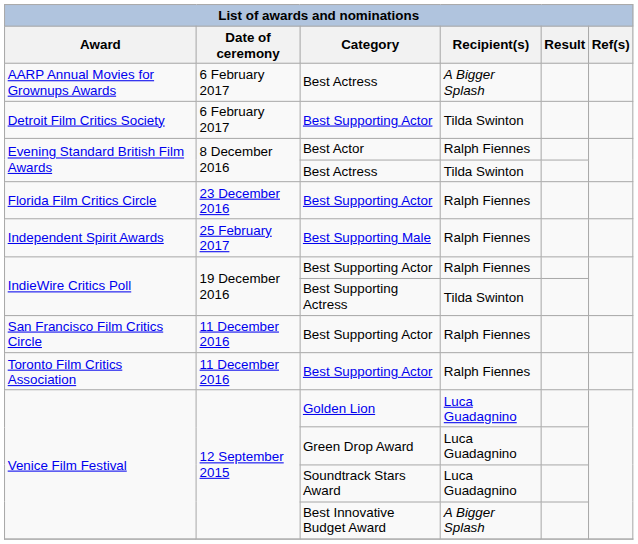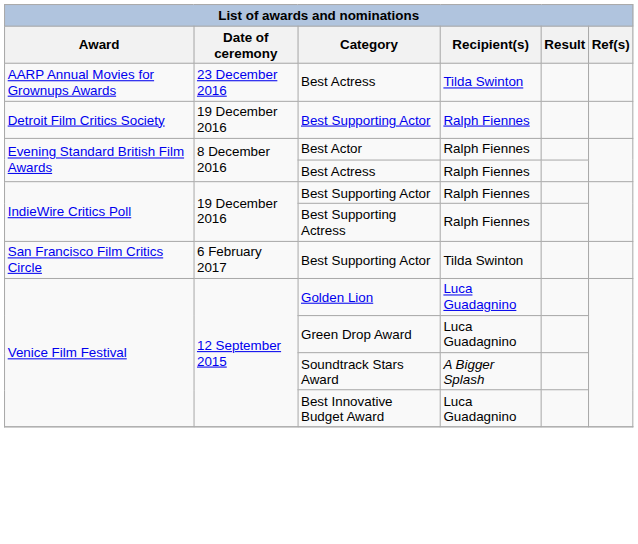AARP Annual Movies for Grownups Awards | Date of ceremony: 6 February 2017 -> 23 December 2016
AARP Annual Movies for Grownups Awards | Recipient(s): A Bigger Splash -> Tilda Swinton
Detroit Film Critics Society | Date of ceremony: 6 February 2017 -> 19 December 2016
Detroit Film Critics Society | Recipient(s): Tilda Swinton -> Ralph Fiennes
Evening Standard British Film Awards / Best Actress | Recipient(s): Tilda Swinton -> Ralph Fiennes
- row: Florida Film Critics Circle | 23 December 2016 | Best Supporting Actor | Ralph Fiennes
- row: Independent Spirit Awards | 25 February 2017 | Best Supporting Male | Ralph Fiennes
IndieWire Critics Poll / Best Supporting Actress | Recipient(s): Tilda Swinton -> Ralph Fiennes
San Francisco Film Critics Circle | Date of ceremony: 11 December 2016 -> 6 February 2017
San Francisco Film Critics Circle | Recipient(s): Ralph Fiennes -> Tilda Swinton
- row: Toronto Film Critics Association | 11 December 2016 | Best Supporting Actor | Ralph Fiennes
Venice Film Festival / Soundtrack Stars Award | Recipient(s): Luca Guadagnino -> A Bigger Splash
Venice Film Festival / Best Innovative Budget Award | Recipient(s): A Bigger Splash -> Luca Guadagnino
